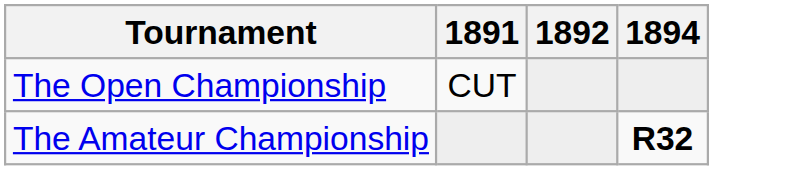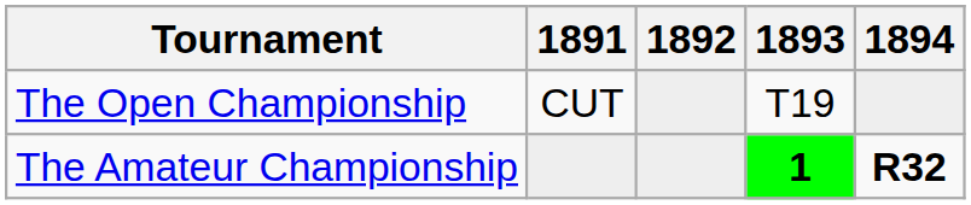+ column: 1893 | T19 | 1
